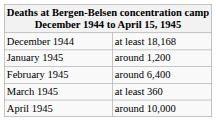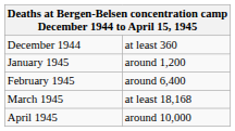December 1944 | column 2: at least 18,168 -> at least 360
March 1945 | column 2: at least 360 -> at least 18,168
